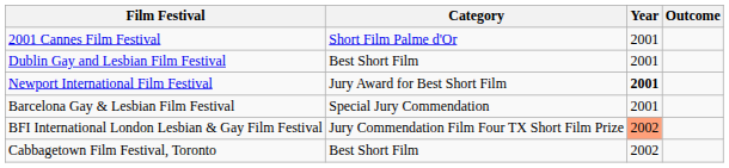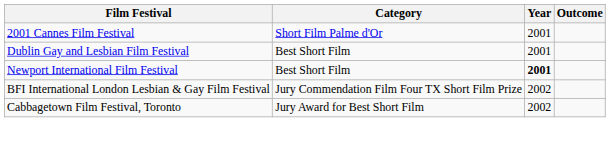Newport International Film Festival | Category: Jury Award for Best Short Film -> Best Short Film
- row: Barcelona Gay & Lesbian Film Festival | Special Jury Commendation | 2001
BFI International London Lesbian & Gay Film Festival | Year: lightsalmon background -> no background
Cabbagetown Film Festival, Toronto | Category: Best Short Film -> Jury Award for Best Short Film
